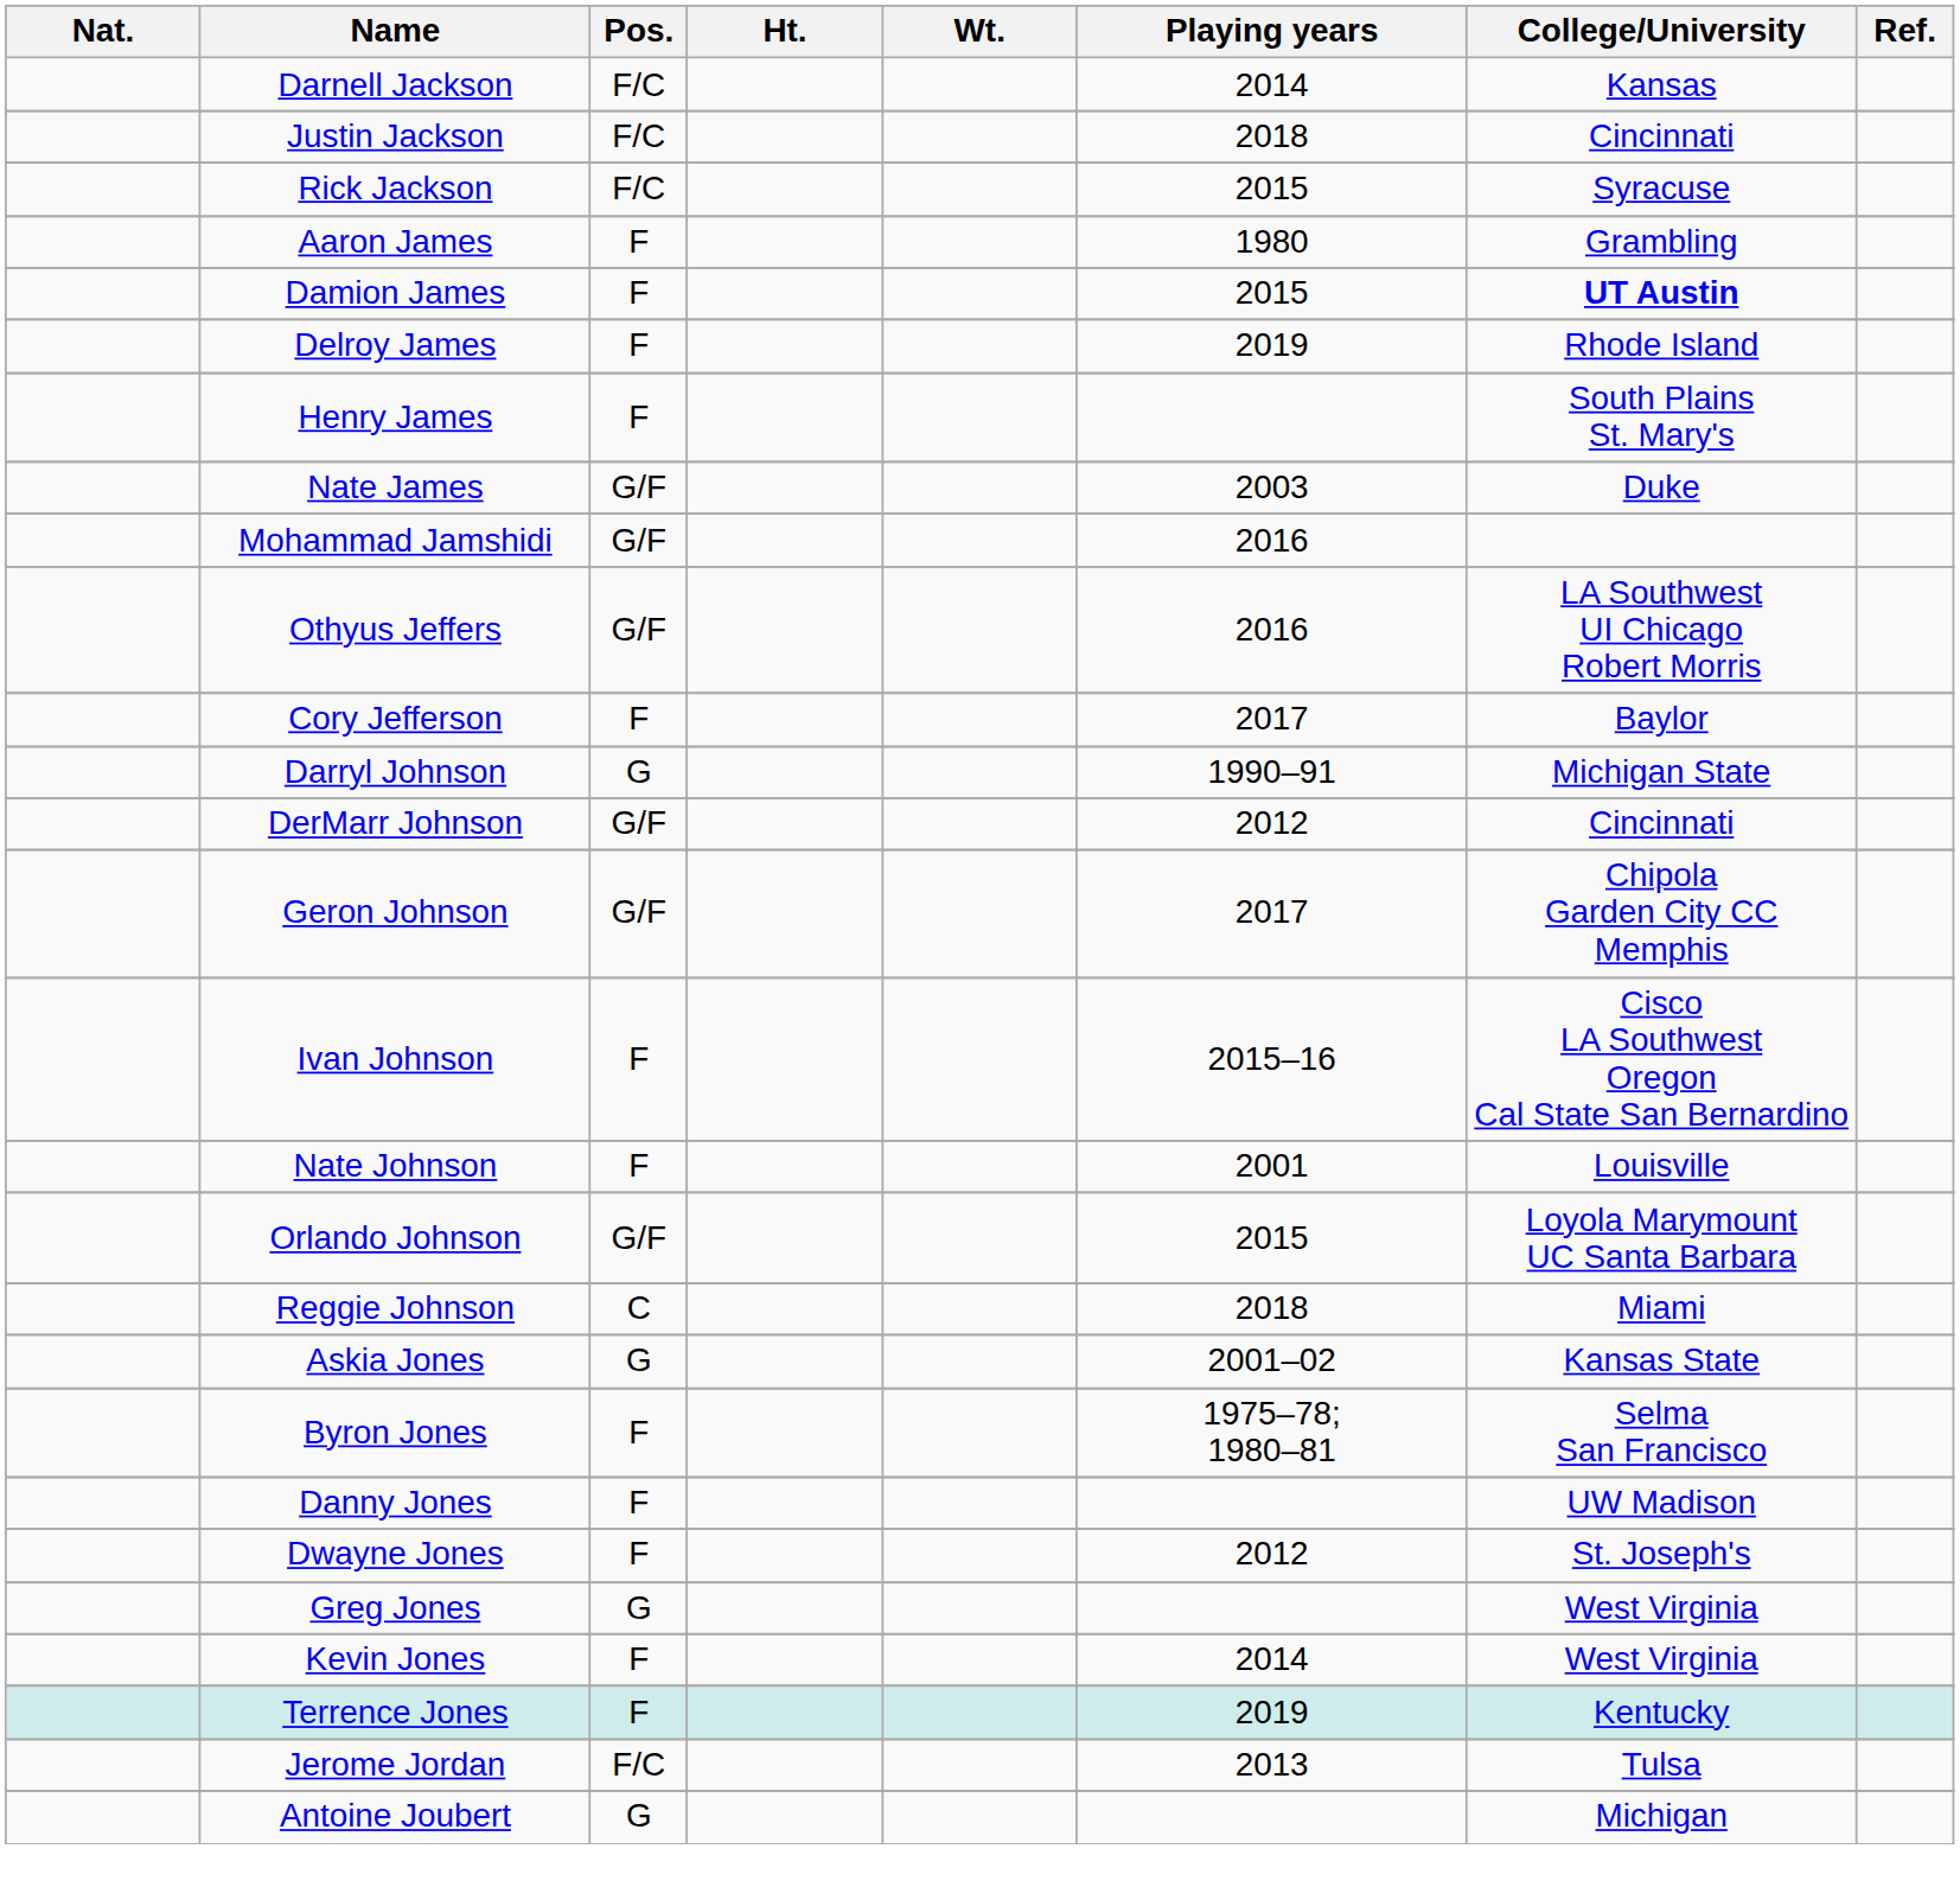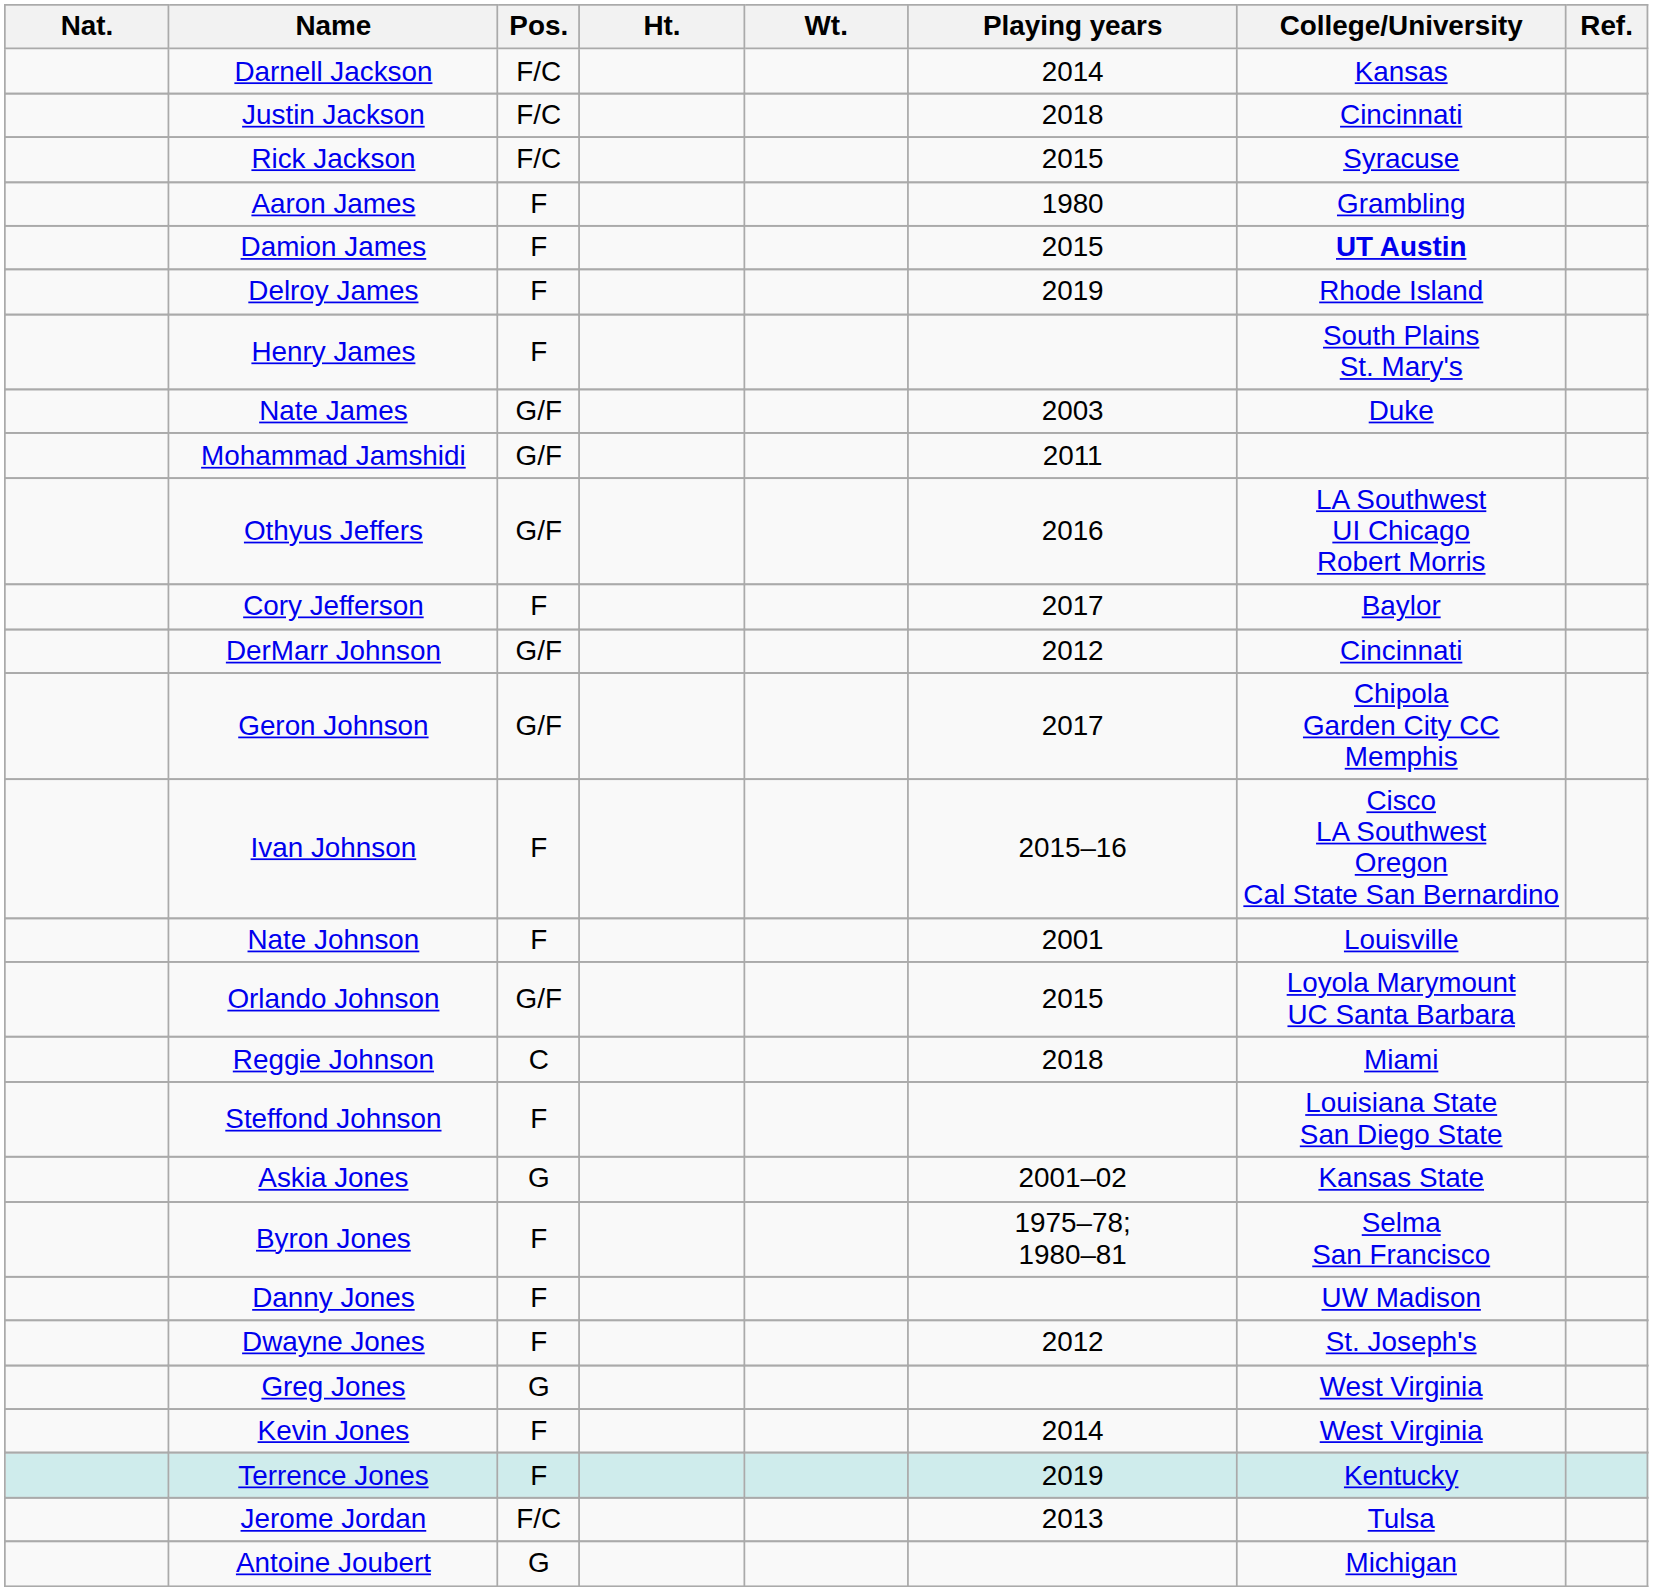Mohammad Jamshidi | Playing years: 2016 -> 2011
- row: Darryl Johnson | G | 1990–91 | Michigan State
+ row: Steffond Johnson | F | Louisiana State San Diego State
